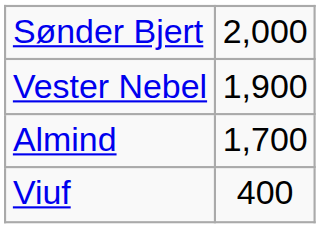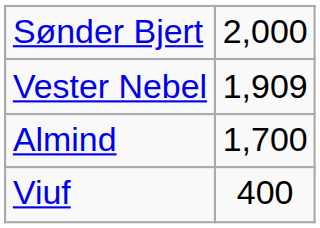Vester Nebel | column 2: 1,900 -> 1,909
